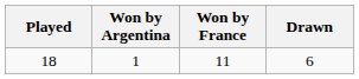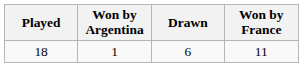columns swapped: Won by France <-> Drawn
